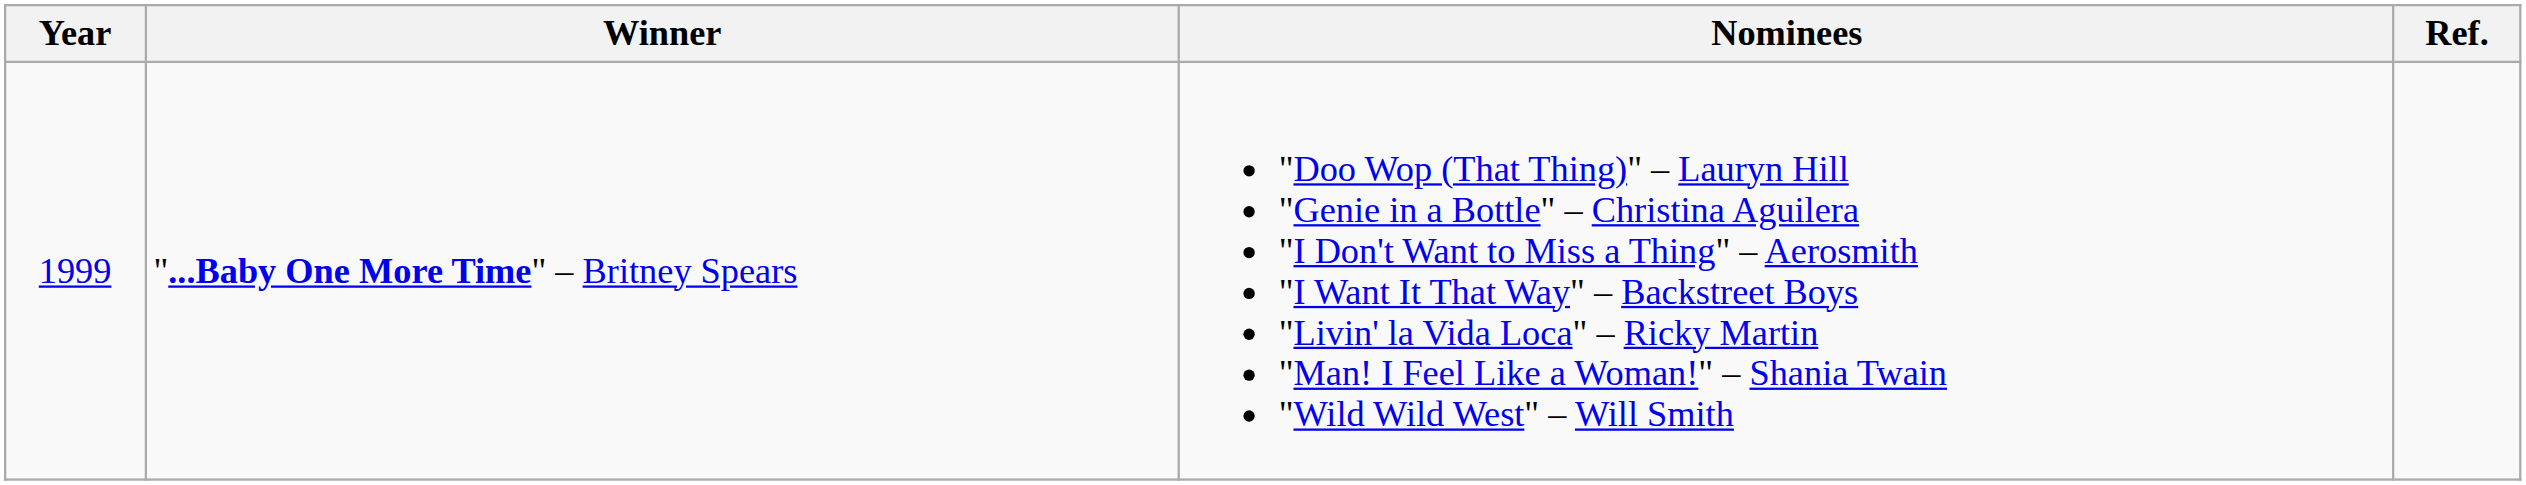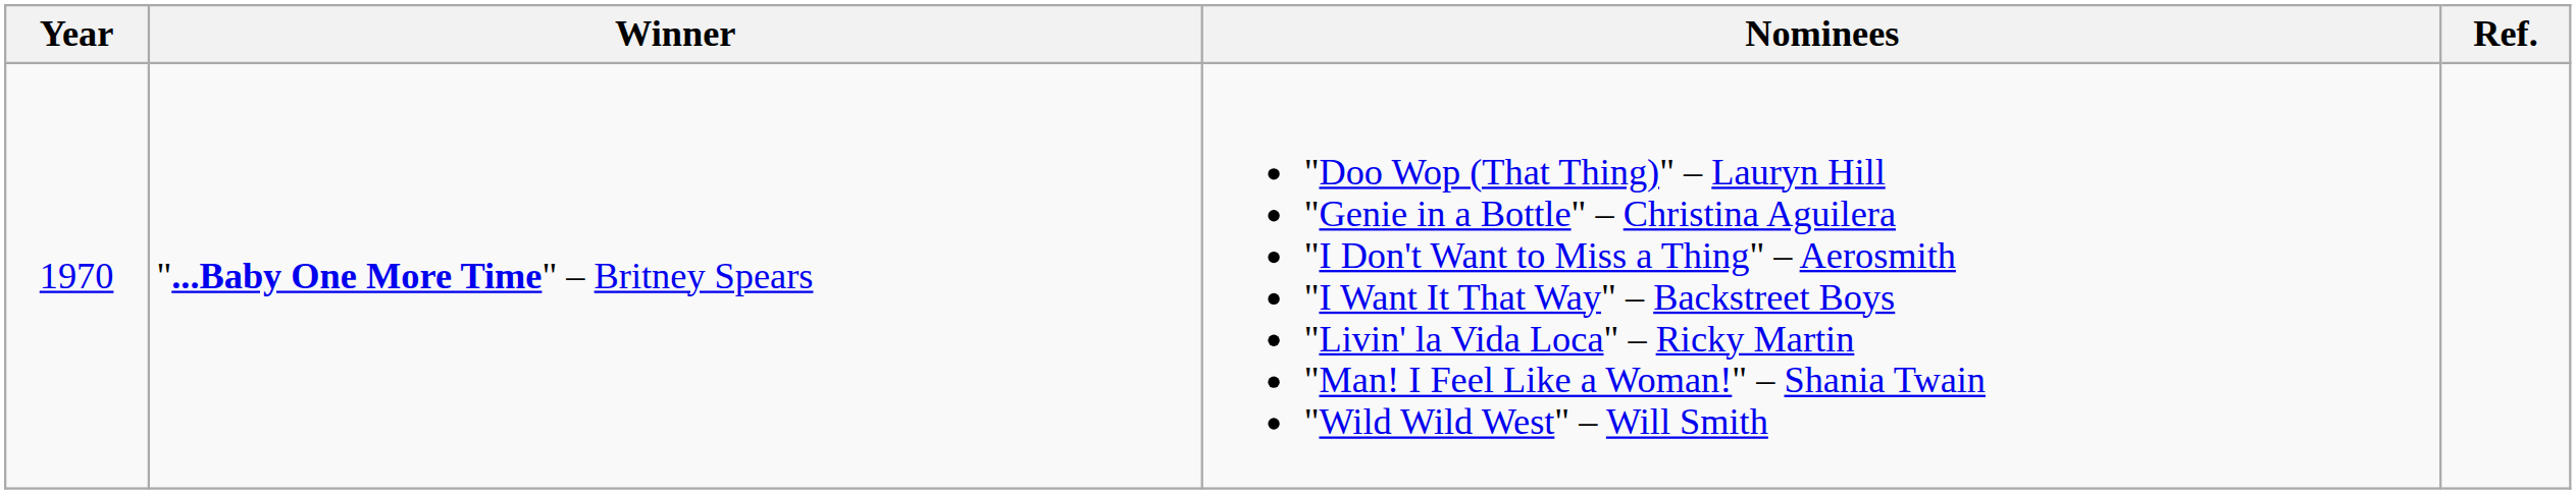"...Baby One More Time" – Britney Spears | Year: 1999 -> 1970
